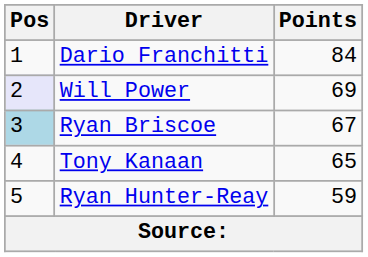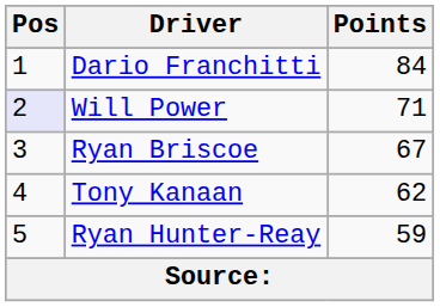Will Power | Points: 69 -> 71
Ryan Briscoe | Pos: lightblue background -> no background
Tony Kanaan | Points: 65 -> 62
